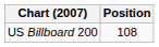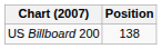US Billboard 200 | Position: 108 -> 138
